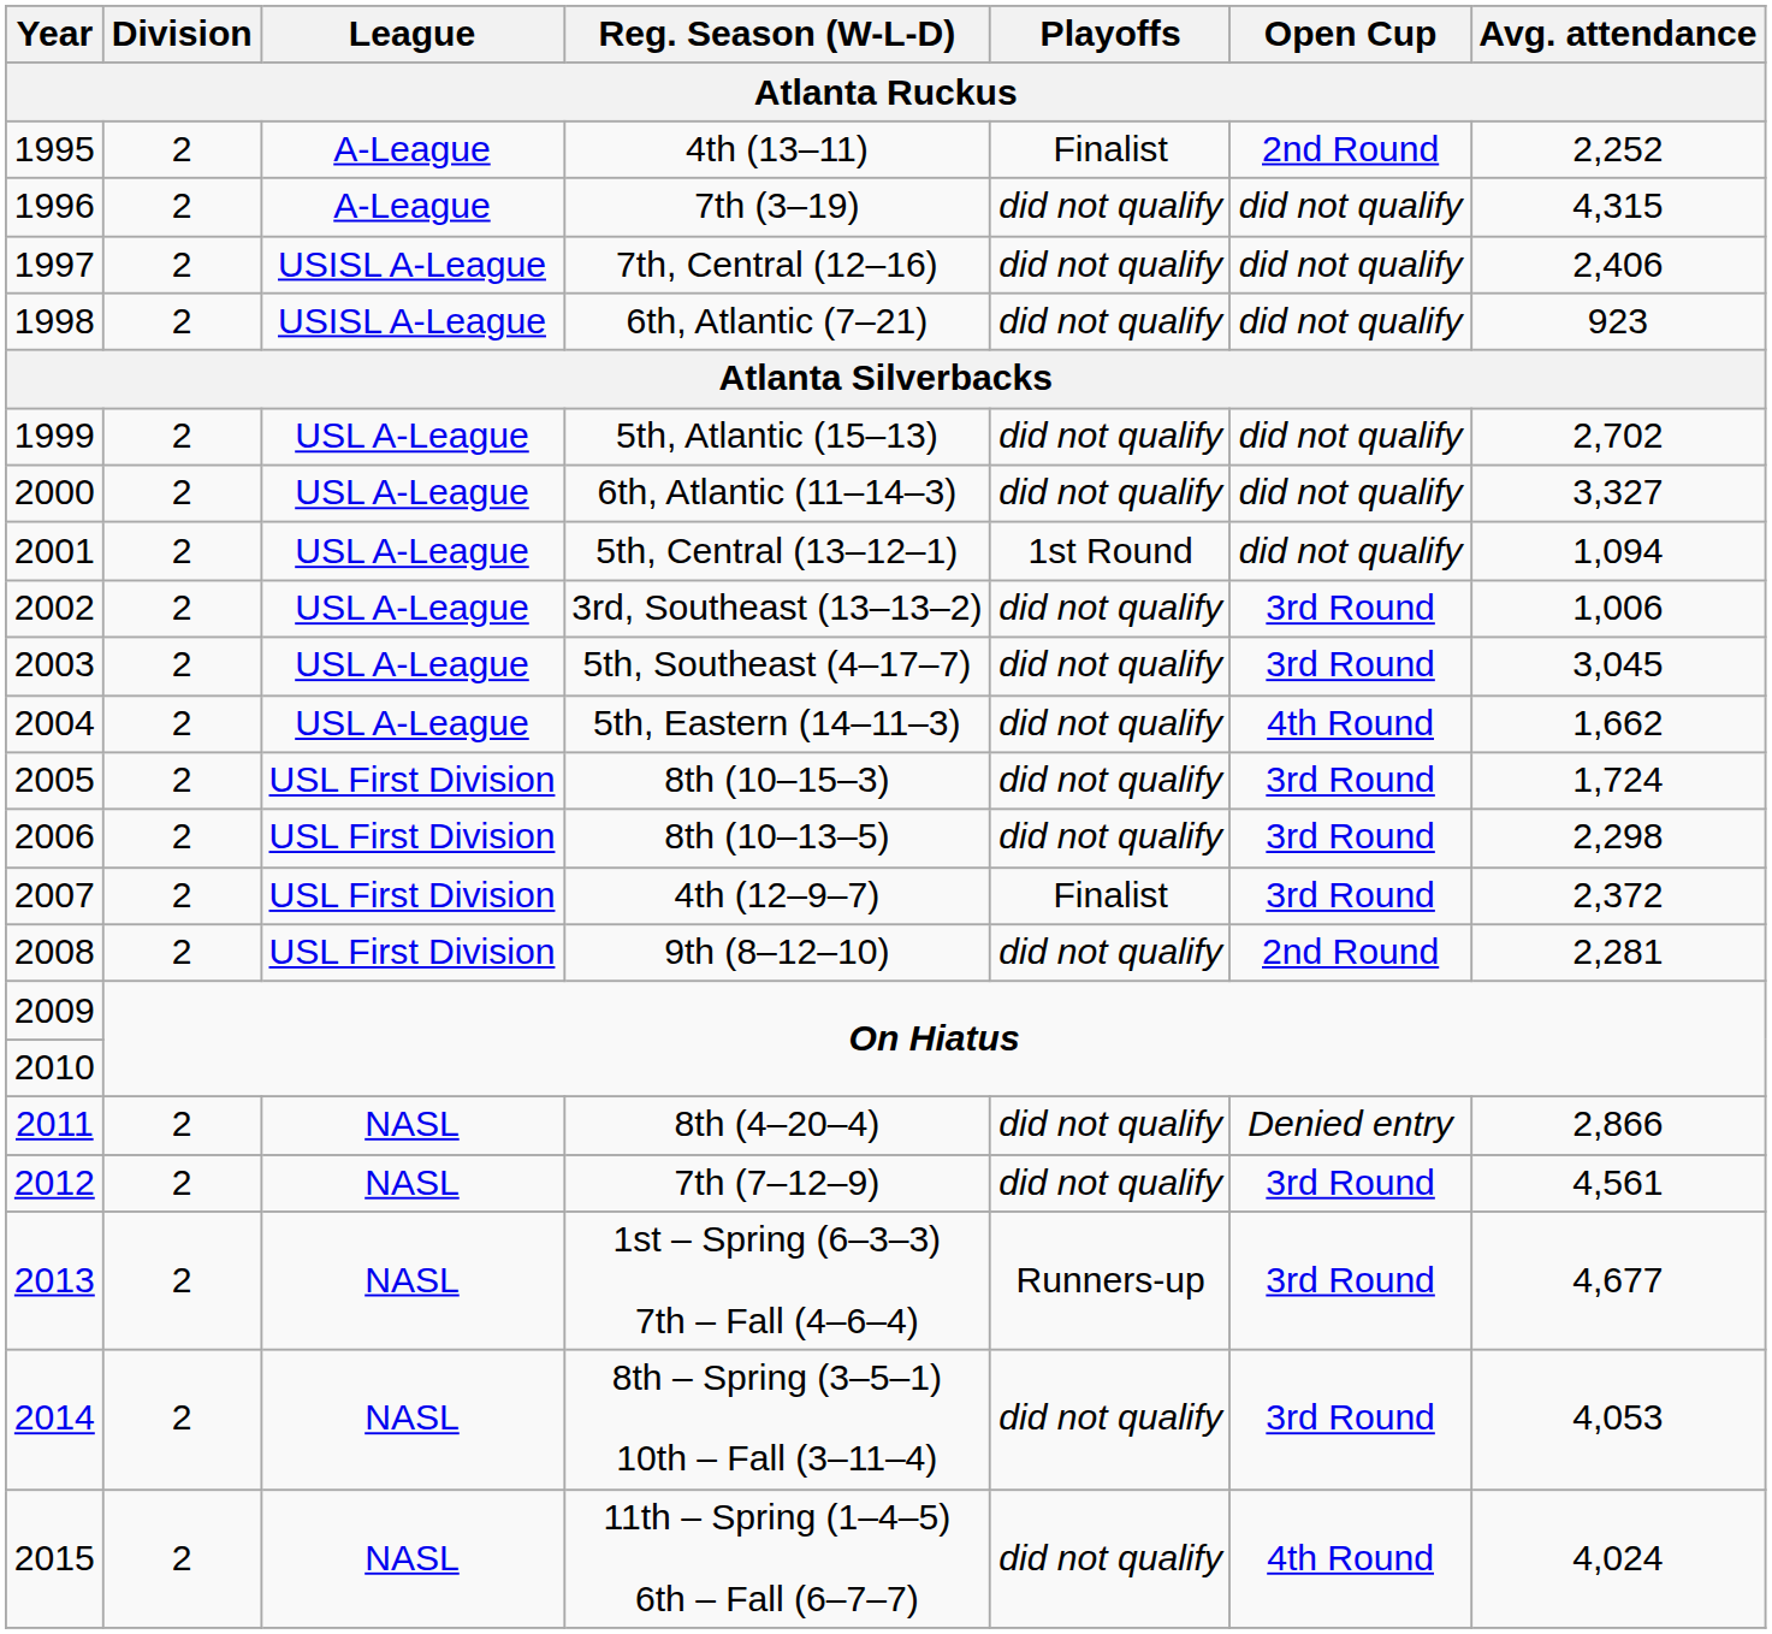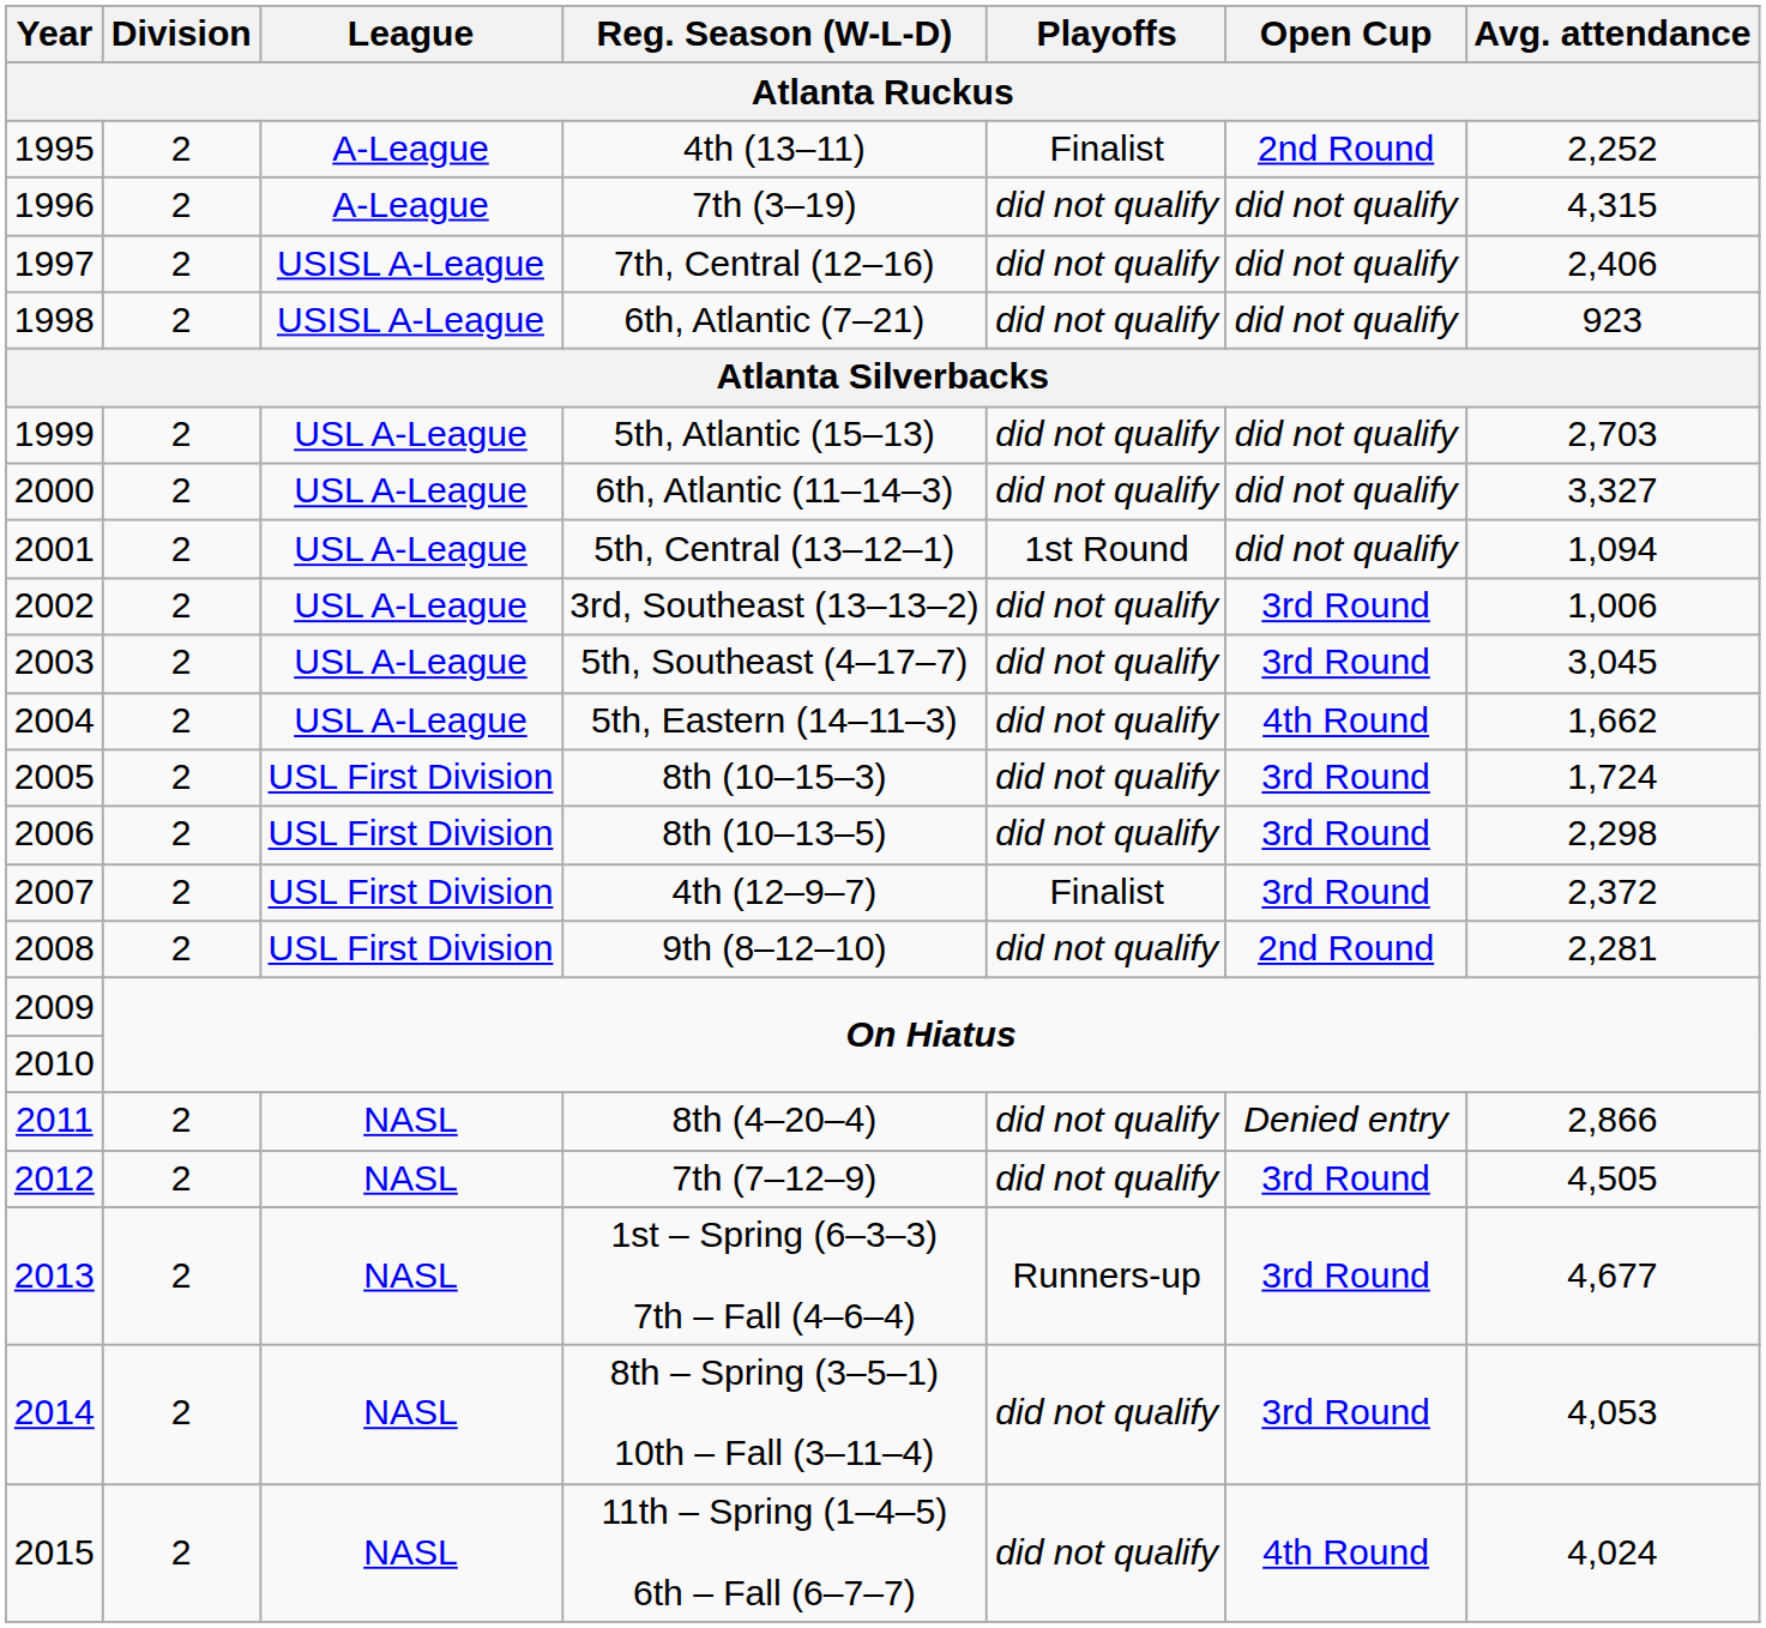5th, Atlantic (15–13) | Avg. attendance / Atlanta Ruckus: 2,702 -> 2,703
7th (7–12–9) | Avg. attendance / Atlanta Ruckus: 4,561 -> 4,505
